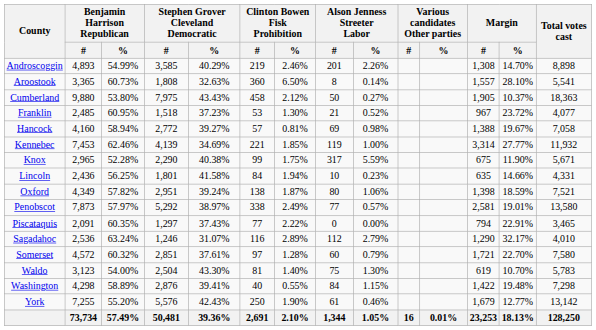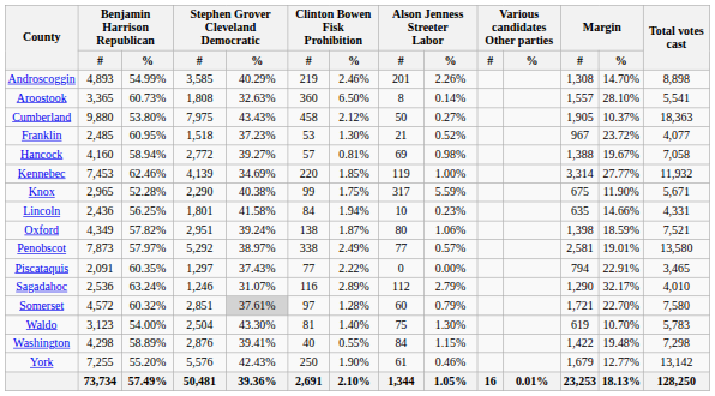Kennebec | Clinton Bowen Fisk Prohibition / #: 221 -> 220
Somerset | Stephen Grover Cleveland Democratic / %: no background -> lightgrey background
